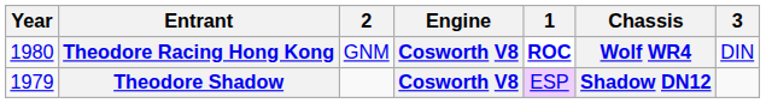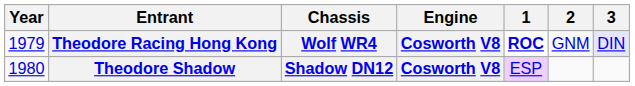columns swapped: Chassis <-> 2
Theodore Racing Hong Kong | Year: 1980 -> 1979
Theodore Racing Hong Kong | 3: no background -> lavender background
Theodore Shadow | Year: 1979 -> 1980
